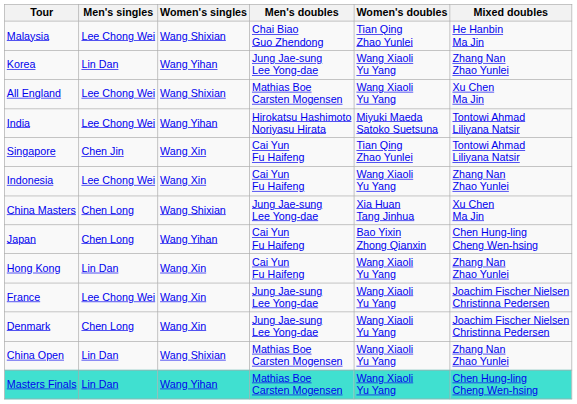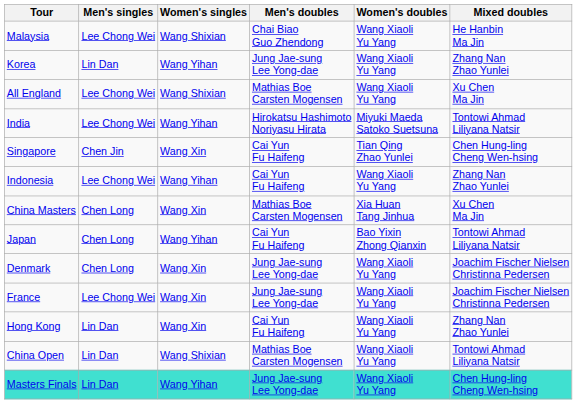Malaysia | Women's doubles: Tian Qing Zhao Yunlei -> Wang Xiaoli Yu Yang
Singapore | Mixed doubles: Tontowi Ahmad Liliyana Natsir -> Chen Hung-ling Cheng Wen-hsing
Indonesia | Women's singles: Wang Xin -> Wang Yihan
China Masters | Women's singles: Wang Shixian -> Wang Xin
China Masters | Men's doubles: Jung Jae-sung Lee Yong-dae -> Mathias Boe Carsten Mogensen
Japan | Mixed doubles: Chen Hung-ling Cheng Wen-hsing -> Tontowi Ahmad Liliyana Natsir
rows swapped: Denmark <-> Hong Kong
China Open | Mixed doubles: Zhang Nan Zhao Yunlei -> Tontowi Ahmad Liliyana Natsir
Masters Finals | Men's doubles: Mathias Boe Carsten Mogensen -> Jung Jae-sung Lee Yong-dae
